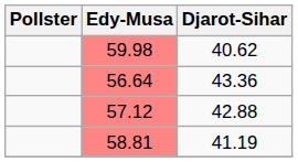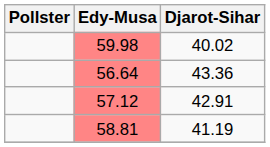59.98 | Djarot-Sihar: 40.62 -> 40.02
57.12 | Djarot-Sihar: 42.88 -> 42.91
